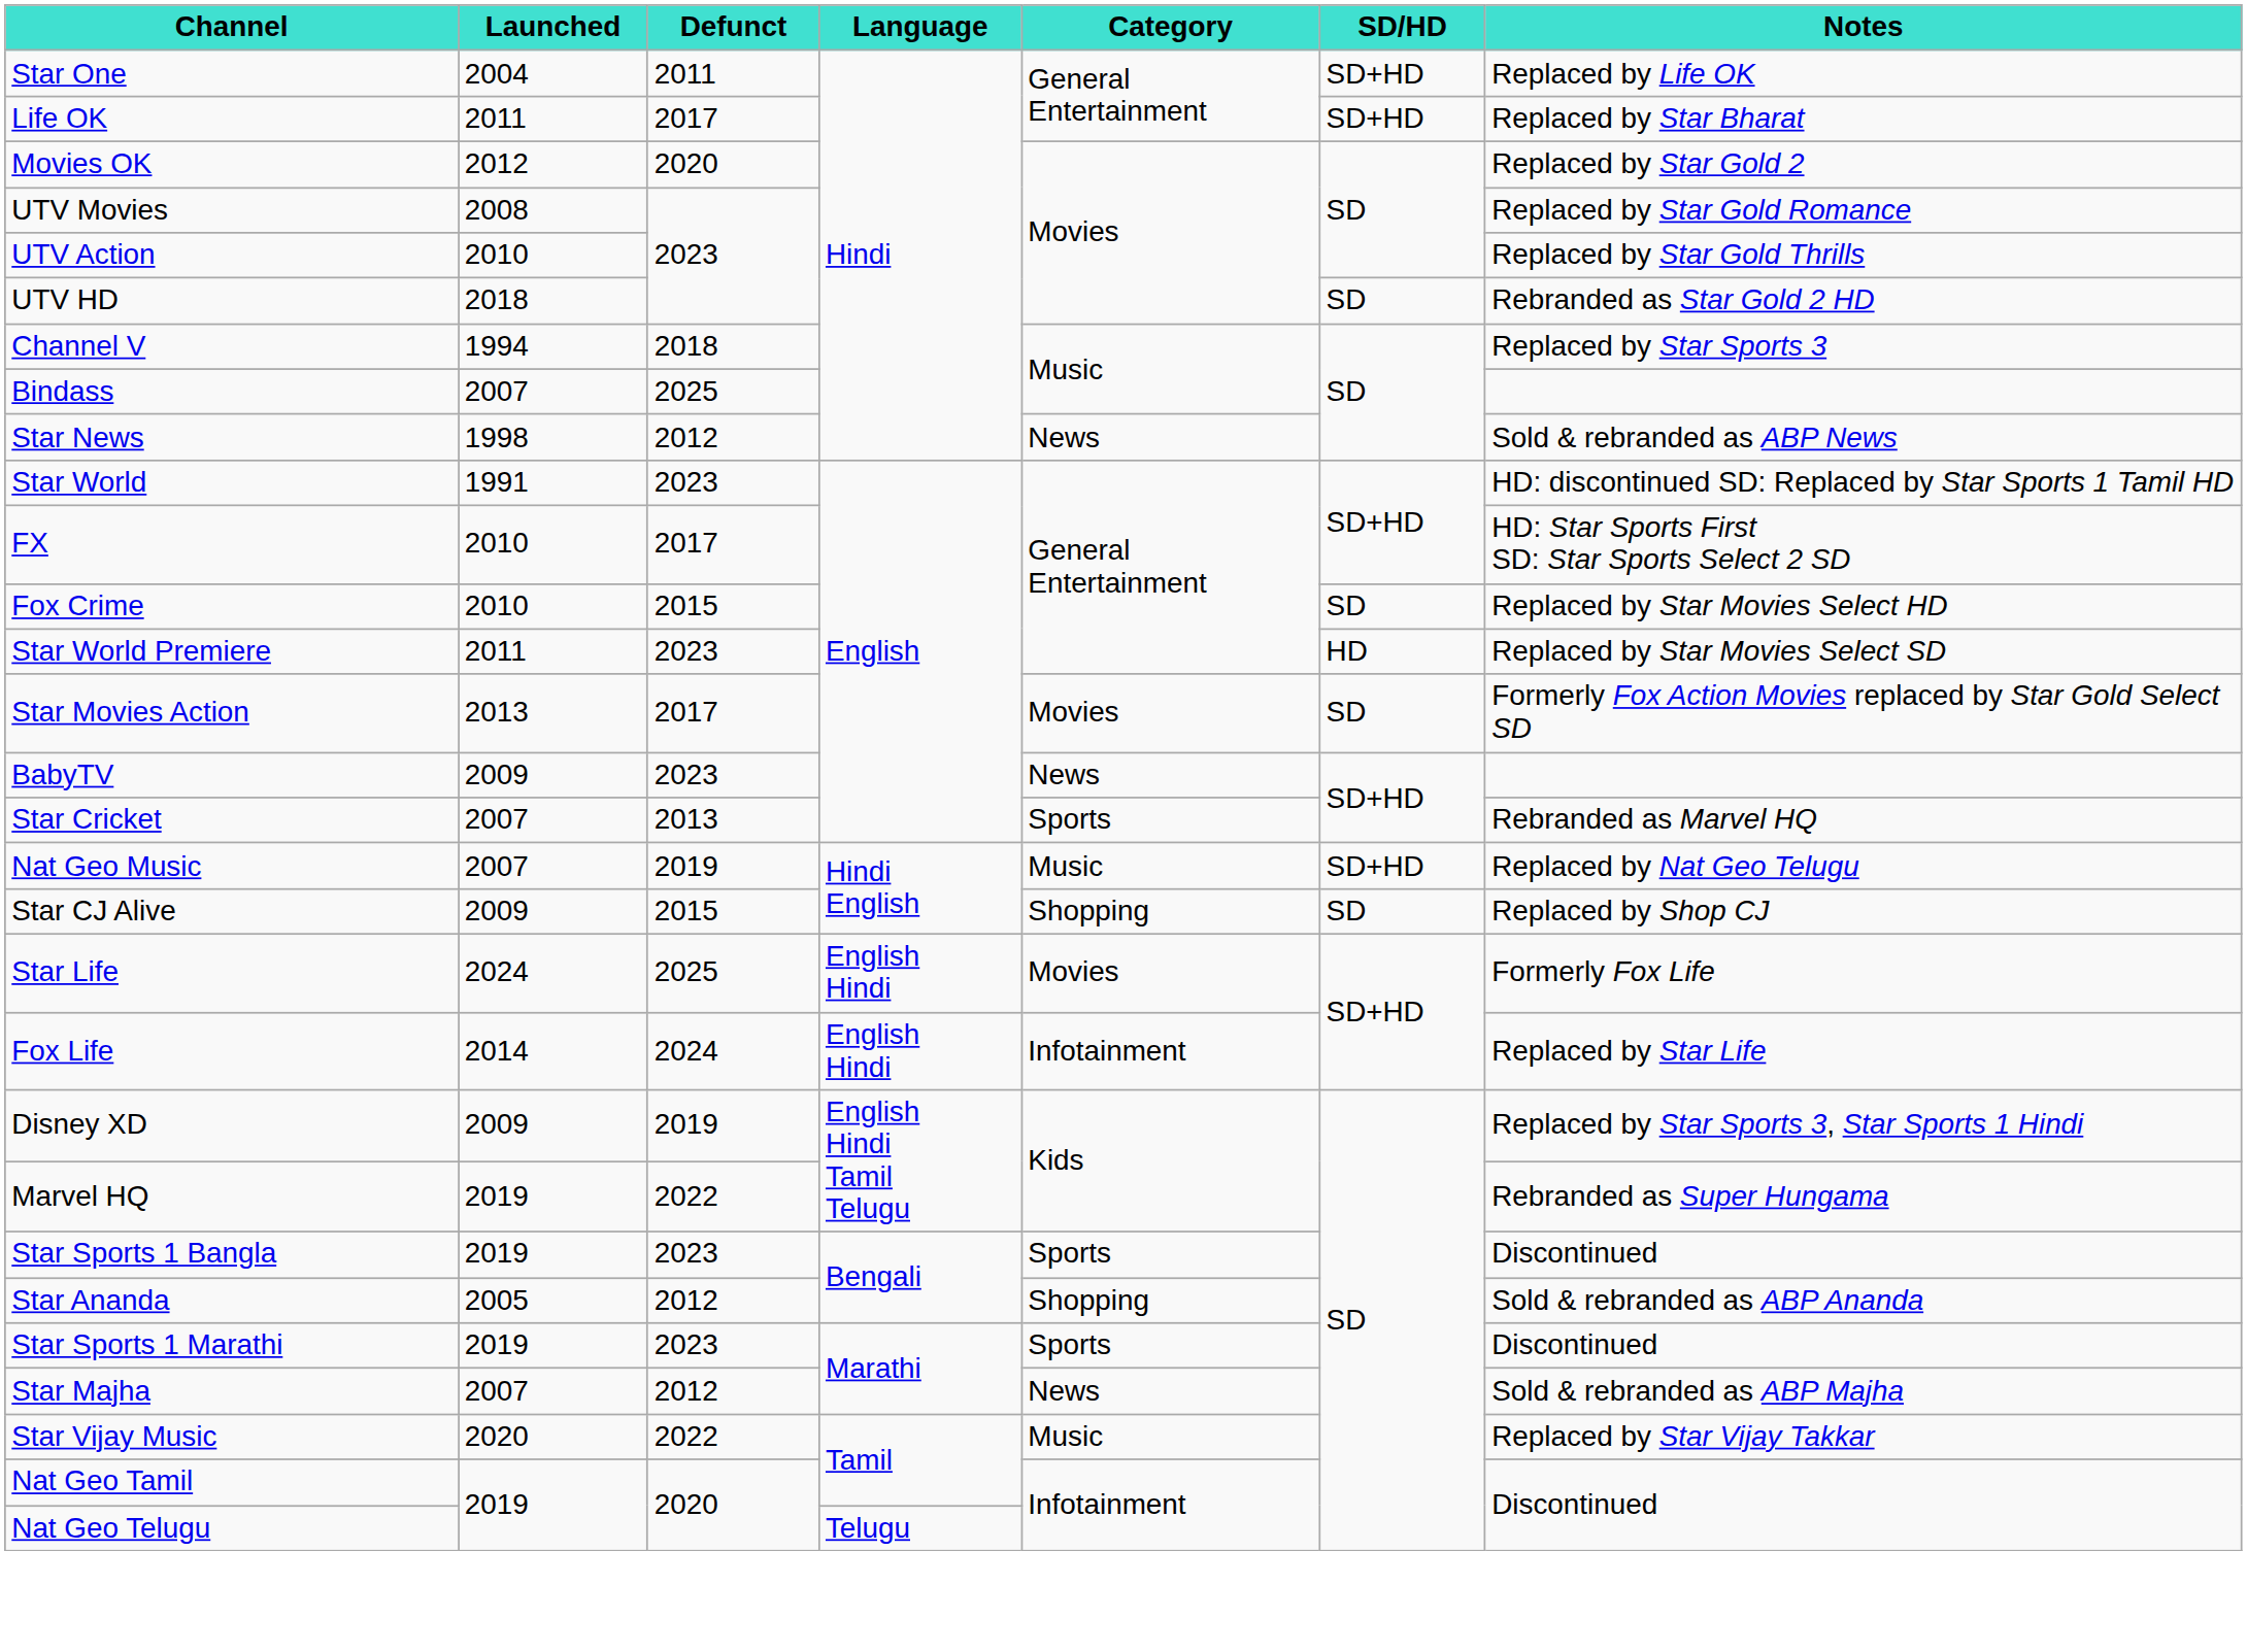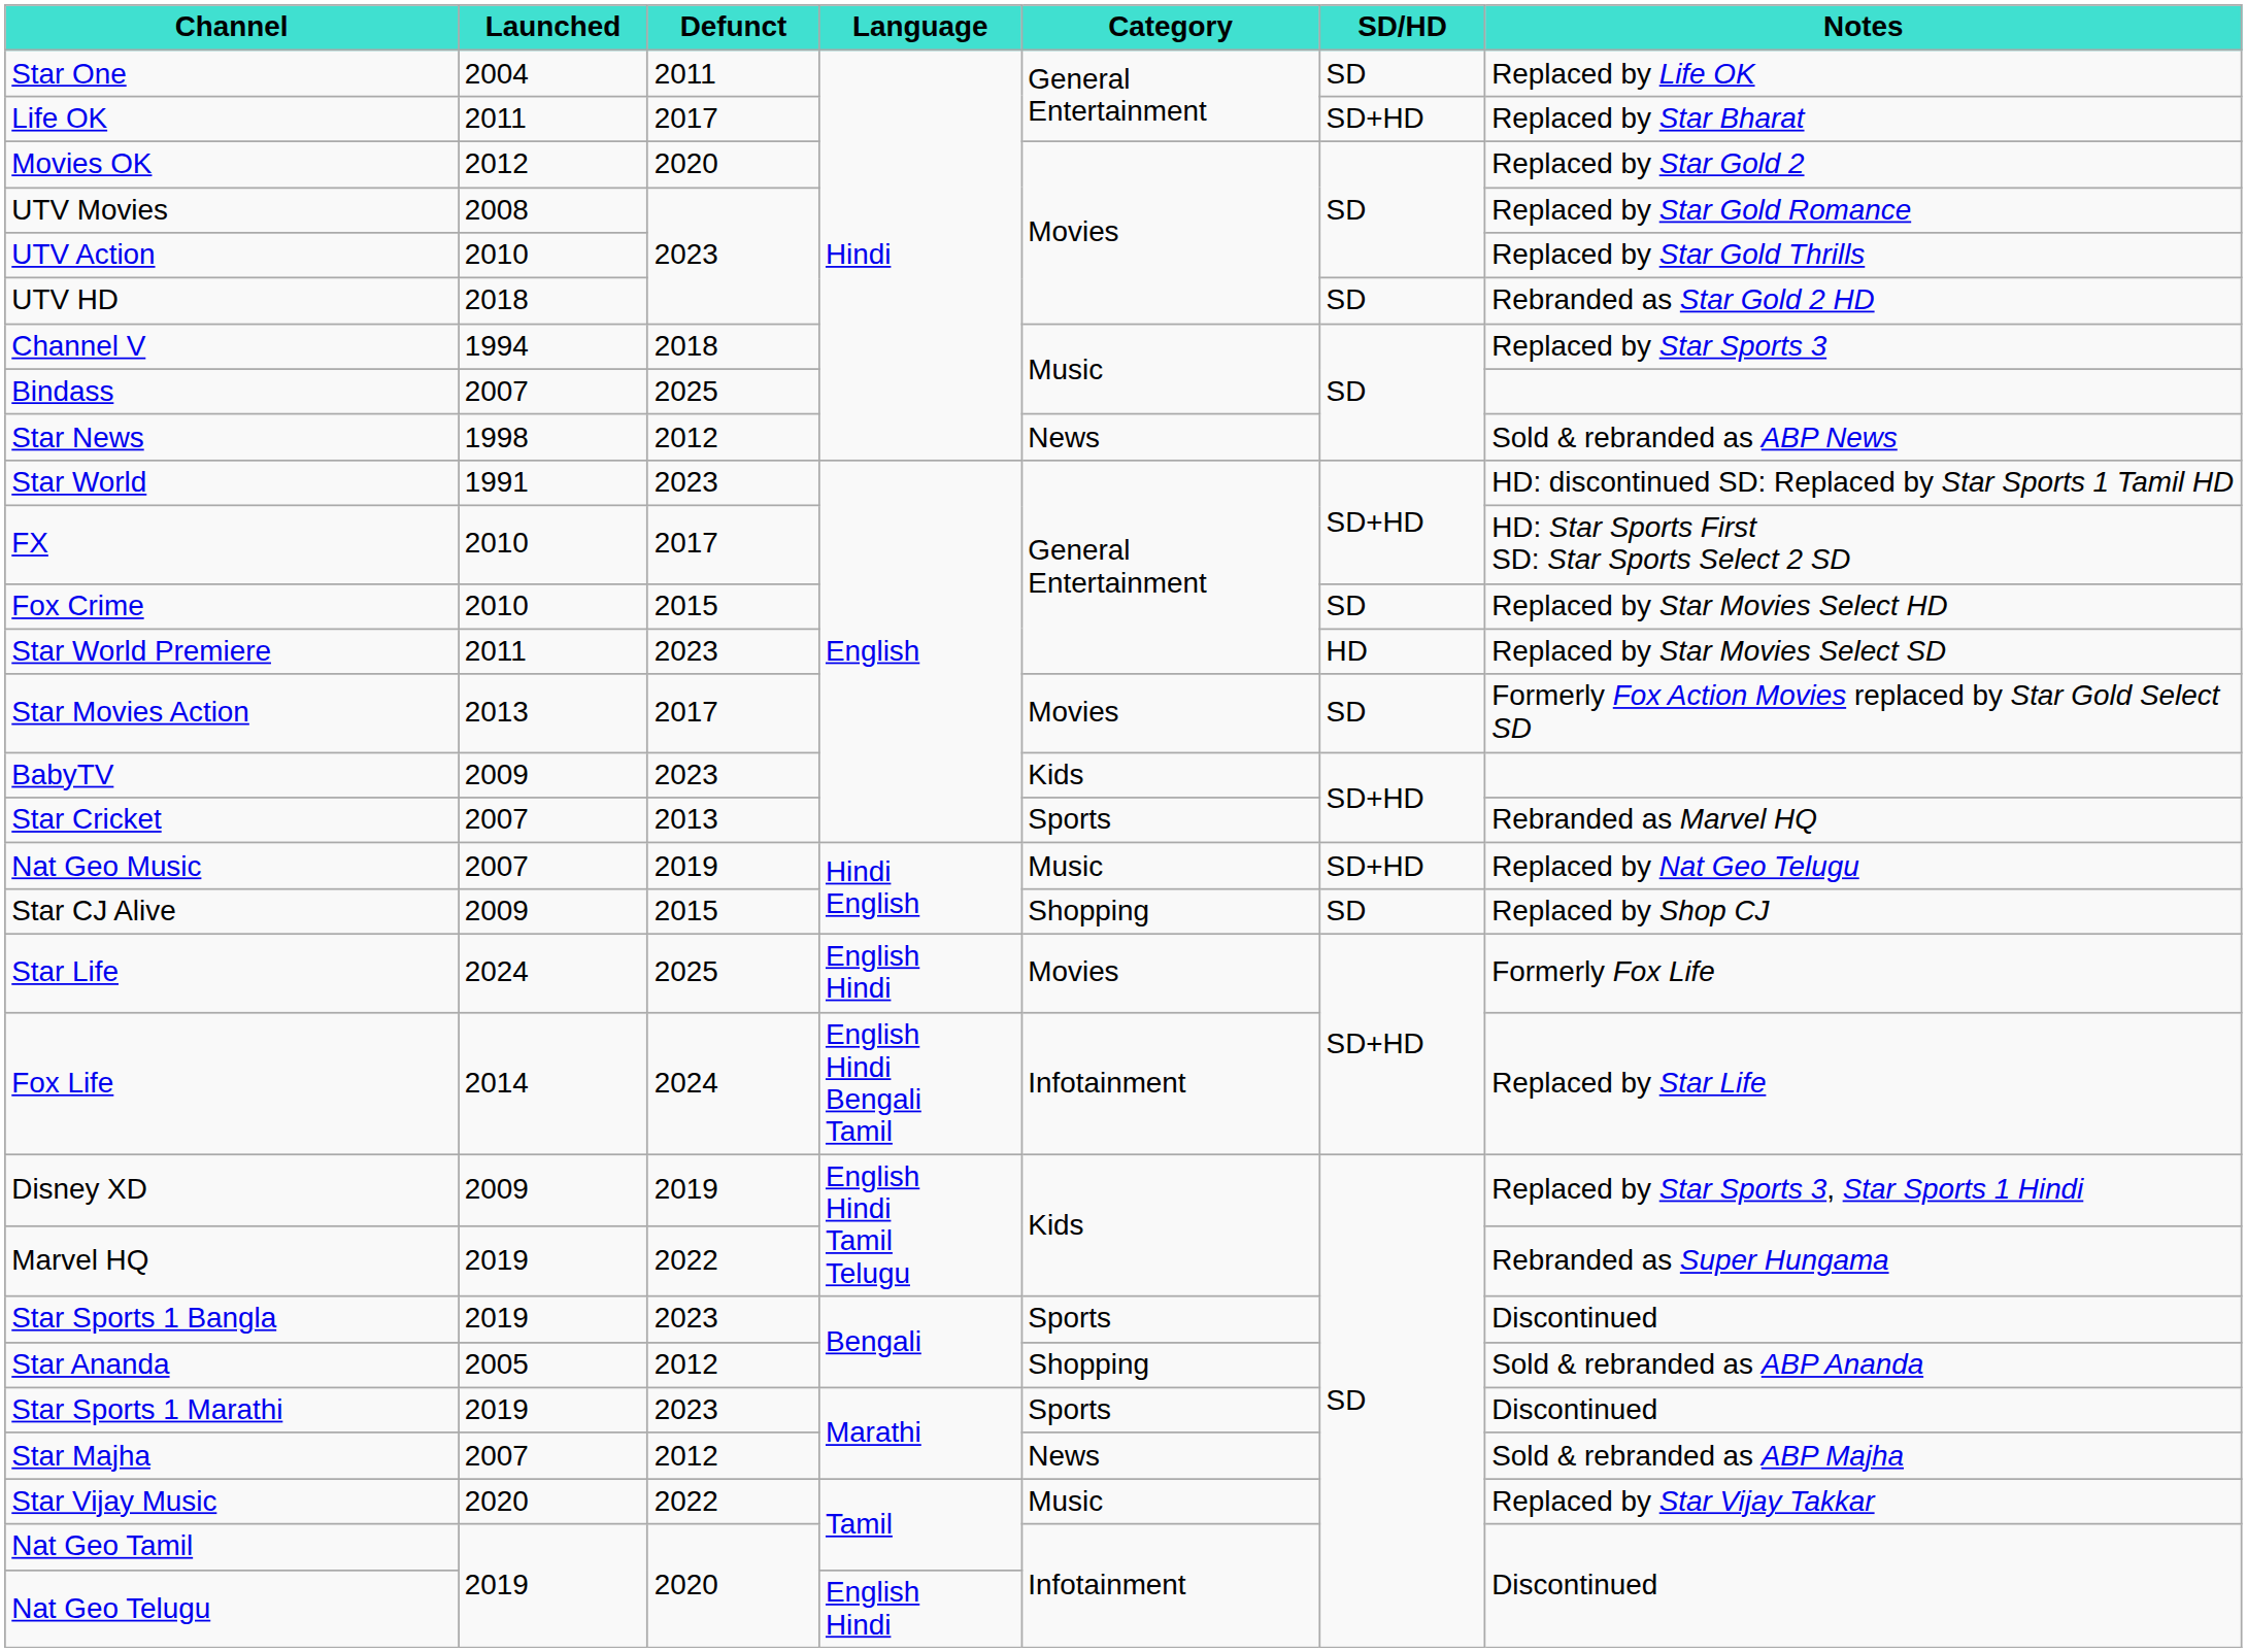Star One | SD/HD: SD+HD -> SD
BabyTV | Category: News -> Kids
Fox Life | Language: English Hindi -> English Hindi Bengali Tamil
Nat Geo Telugu | Language: Telugu -> English Hindi
